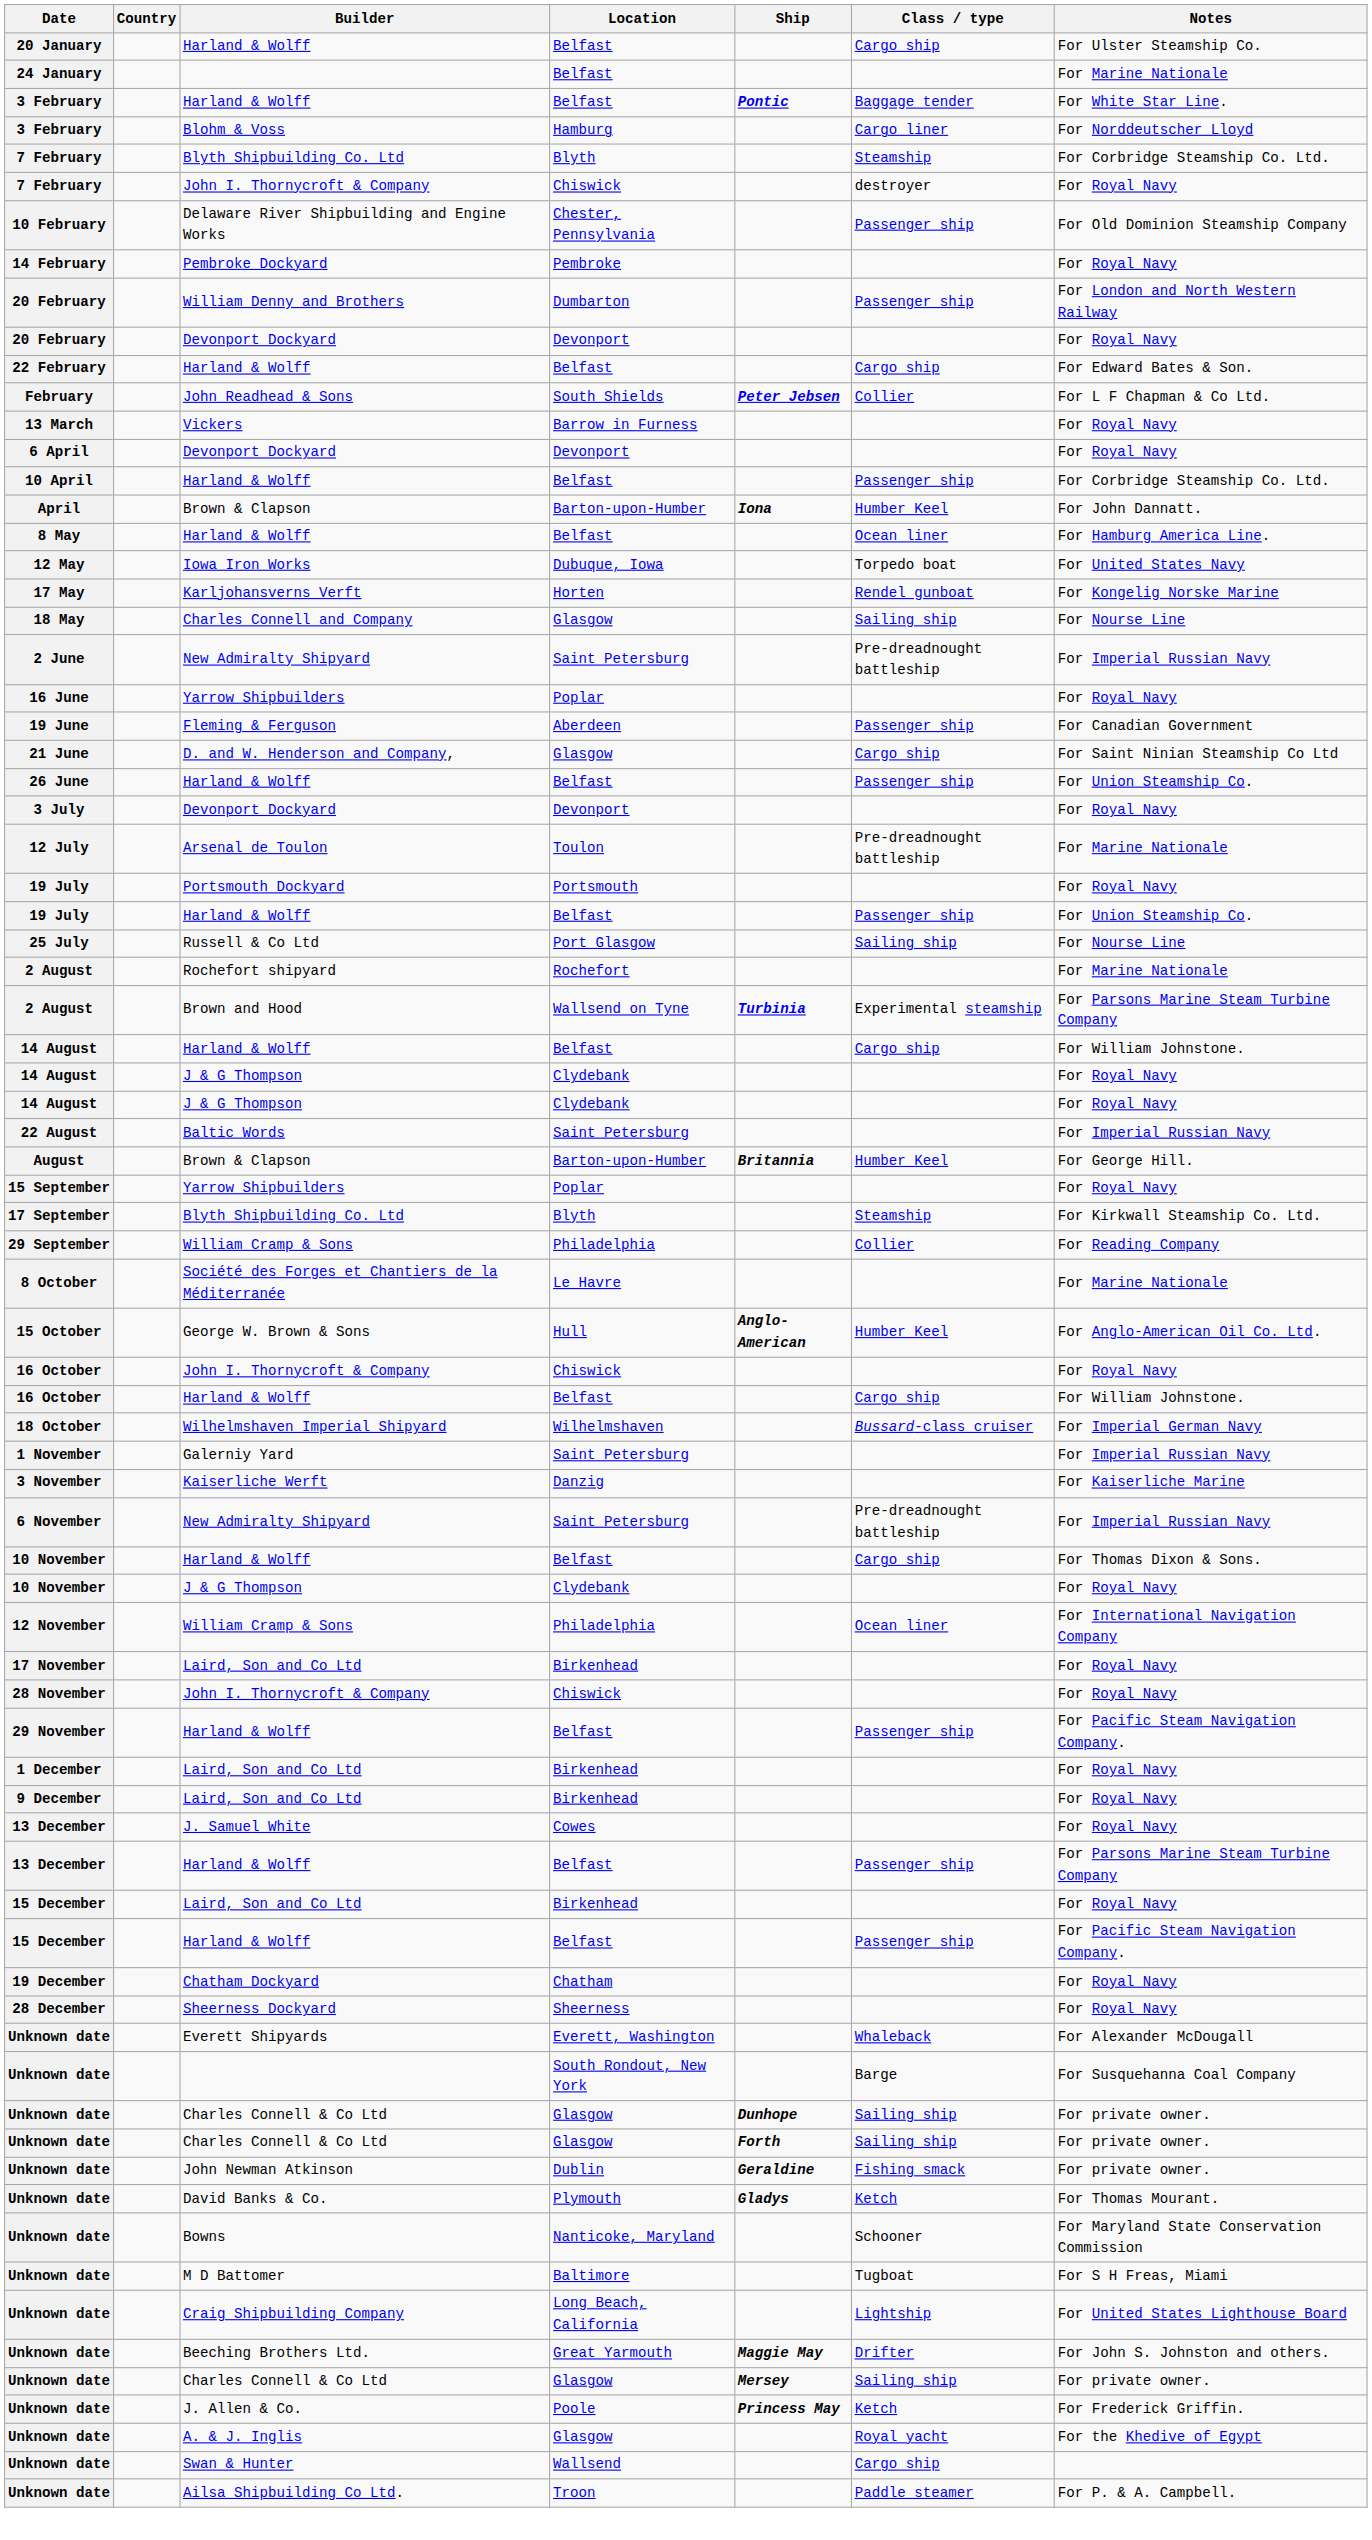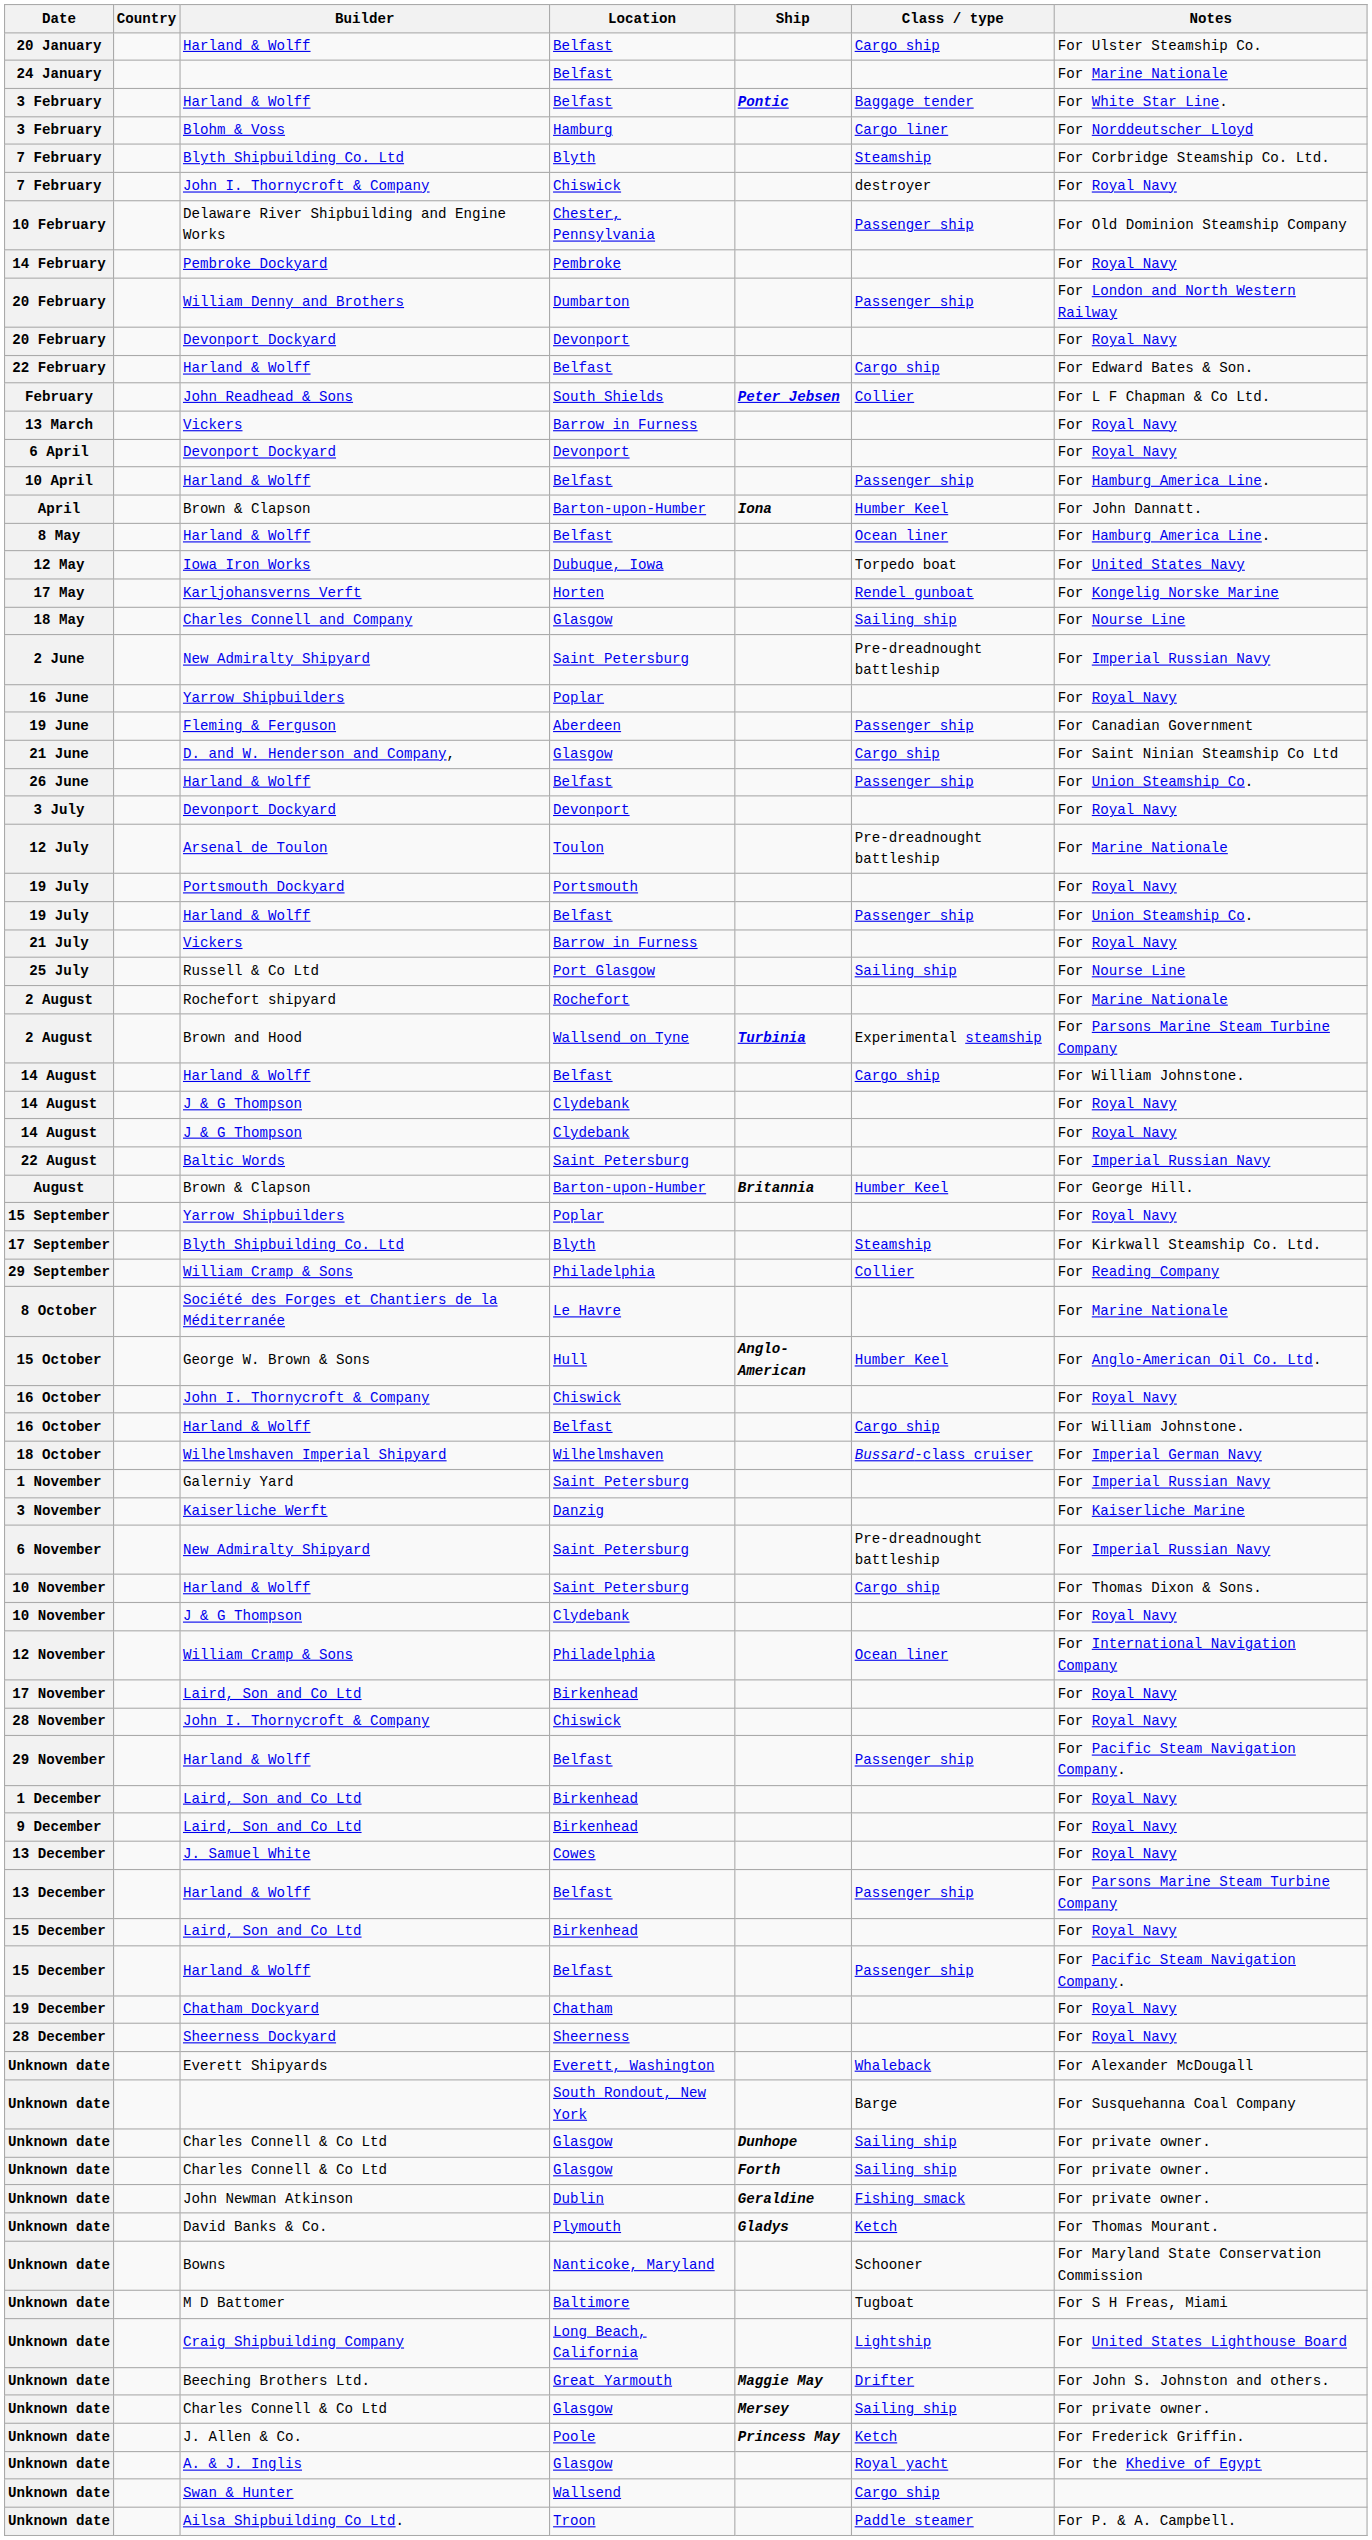10 April | Notes: For Corbridge Steamship Co. Ltd. -> For Hamburg America Line.
+ row: 21 July | Vickers | Barrow in Furness | For Royal Navy
10 November / Harland & Wolff | Location: Belfast -> Saint Petersburg
